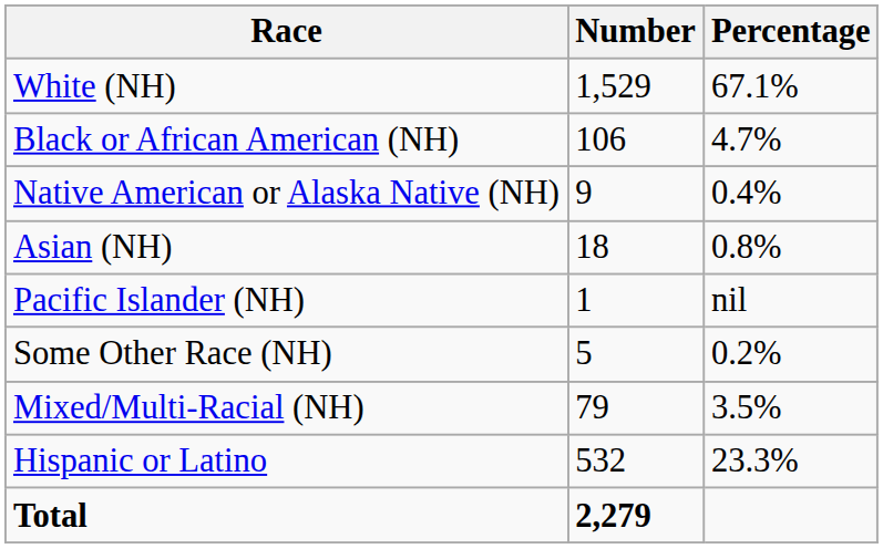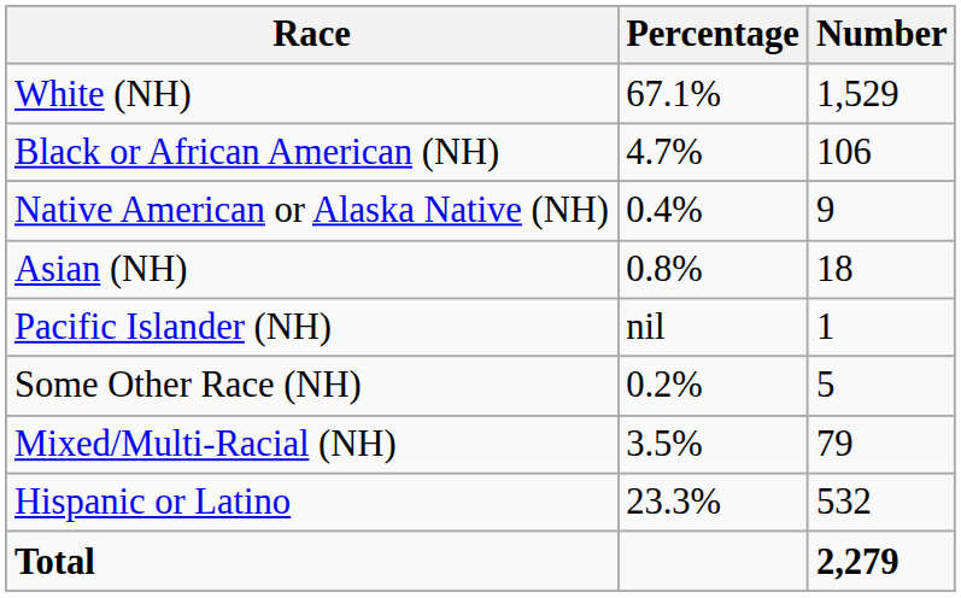columns swapped: Number <-> Percentage
